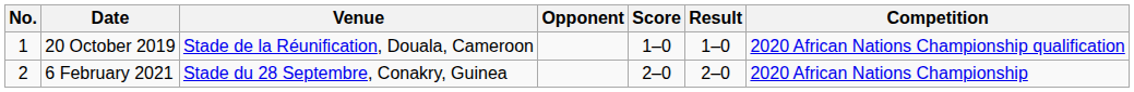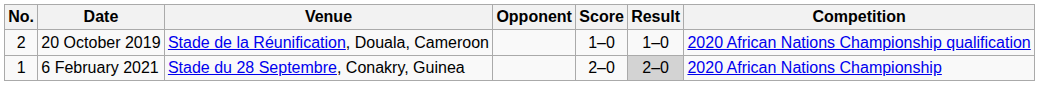20 October 2019 | No.: 1 -> 2
6 February 2021 | No.: 2 -> 1
6 February 2021 | Result: no background -> lightgrey background
